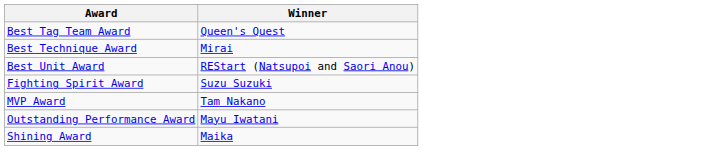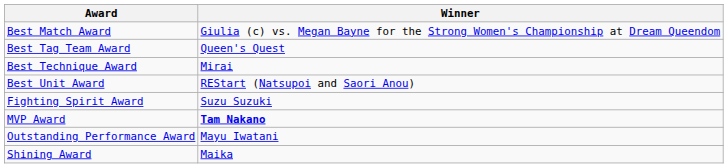+ row: Best Match Award | Giulia (c) vs. Megan Bayne for the Strong Women's Championship at Dream Queendom
MVP Award | Winner: normal -> bold
